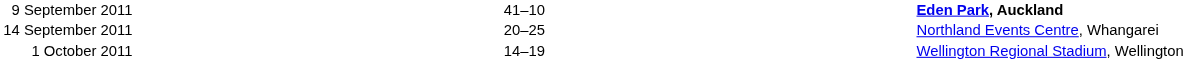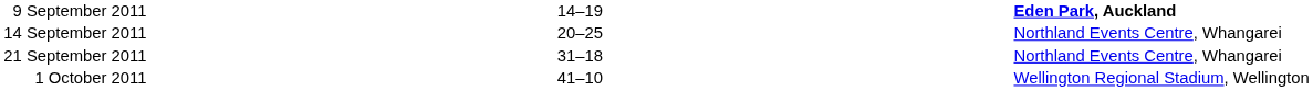9 September 2011 | column 3: 41–10 -> 14–19
+ row: 21 September 2011 | 31–18 | Northland Events Centre, Whangarei
1 October 2011 | column 3: 14–19 -> 41–10
